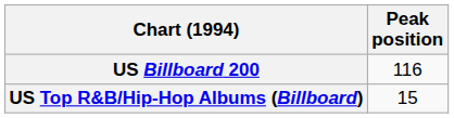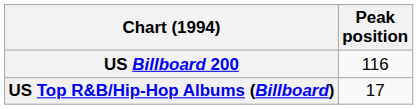US Top R&B/Hip-Hop Albums (Billboard) | Peak position: 15 -> 17
